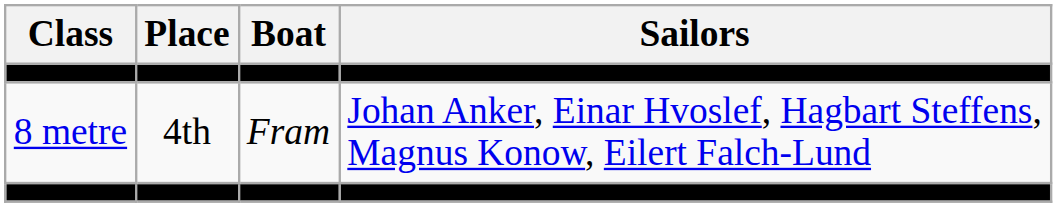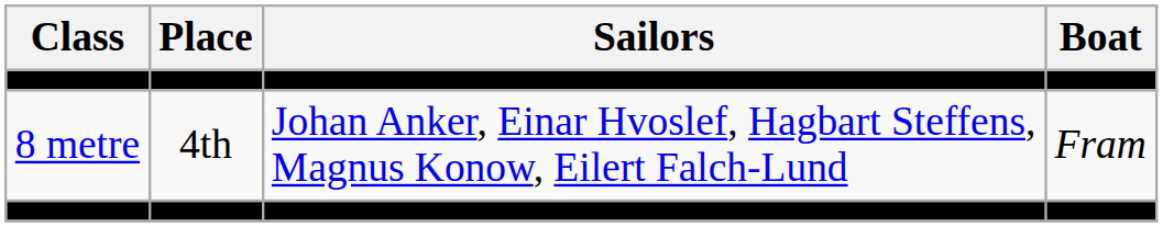columns swapped: Boat <-> Sailors
